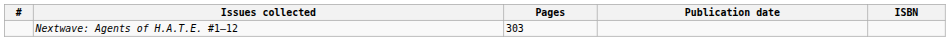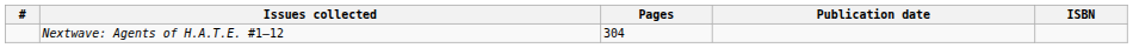Nextwave: Agents of H.A.T.E. #1–12 | Pages: 303 -> 304
